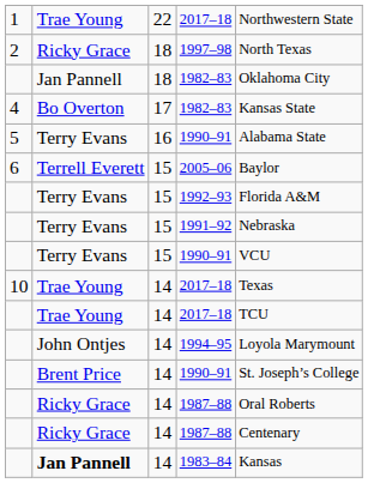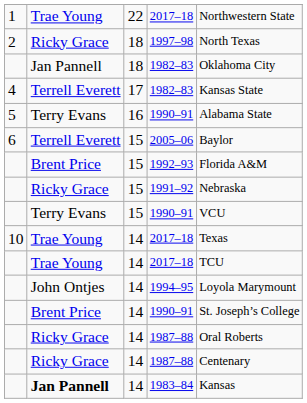4 / 1982–83 | column 2: Bo Overton -> Terrell Everett
1992–93 | column 2: Terry Evans -> Brent Price
1991–92 | column 2: Terry Evans -> Ricky Grace
